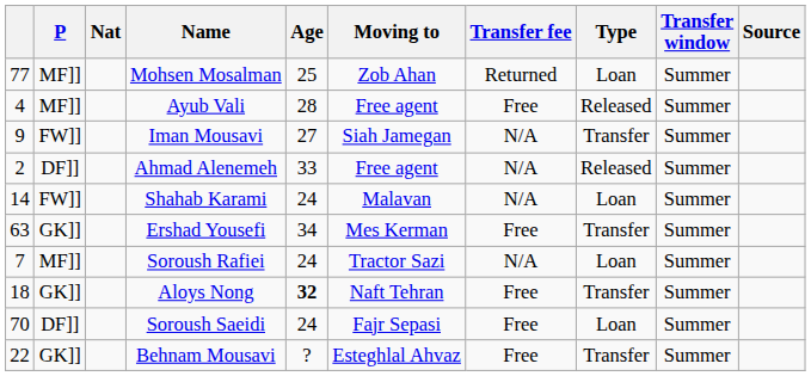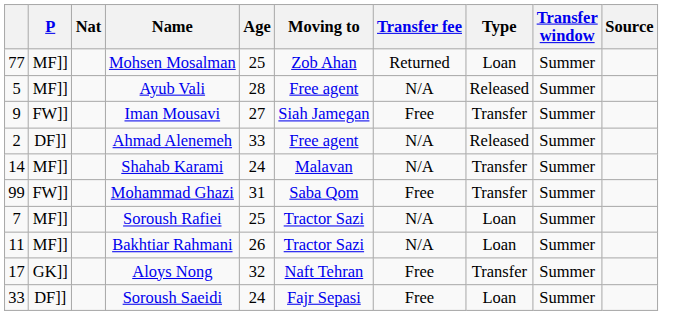Ayub Vali | column 1: 4 -> 5
Ayub Vali | Transfer fee: Free -> N/A
Iman Mousavi | Transfer fee: N/A -> Free
Shahab Karami | P: FW]] -> MF]]
Shahab Karami | Type: Loan -> Transfer
- row: 63 | GK]] | Ershad Yousefi | 34 | Mes Kerman | Free | Transfer | Summer
+ row: 99 | FW]] | Mohammad Ghazi | 31 | Saba Qom | Free | Transfer | Summer
Soroush Rafiei | Age: 24 -> 25
+ row: 11 | MF]] | Bakhtiar Rahmani | 26 | Tractor Sazi | N/A | Loan | Summer
Aloys Nong | column 1: 18 -> 17
Aloys Nong | Age: bold -> normal
Soroush Saeidi | column 1: 70 -> 33
- row: 22 | GK]] | Behnam Mousavi | ? | Esteghlal Ahvaz | Free | Transfer | Summer
